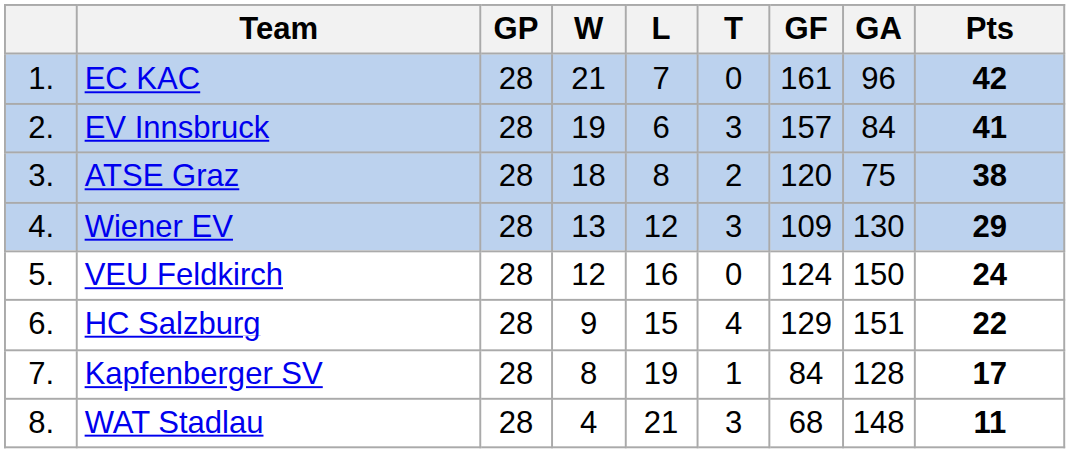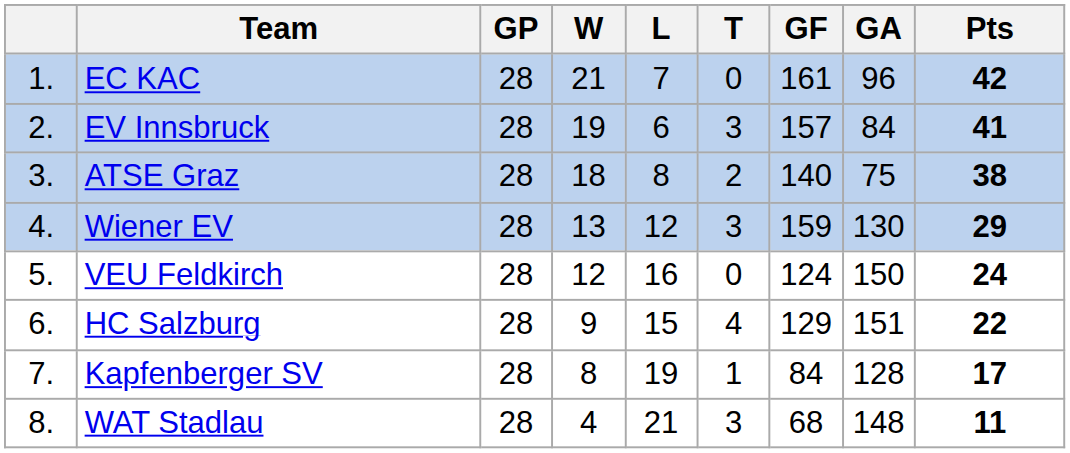ATSE Graz | GF: 120 -> 140
Wiener EV | GF: 109 -> 159
